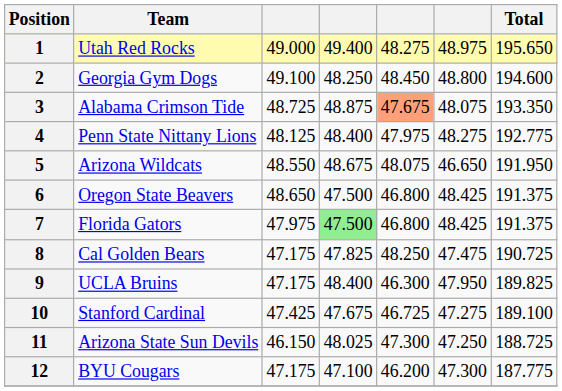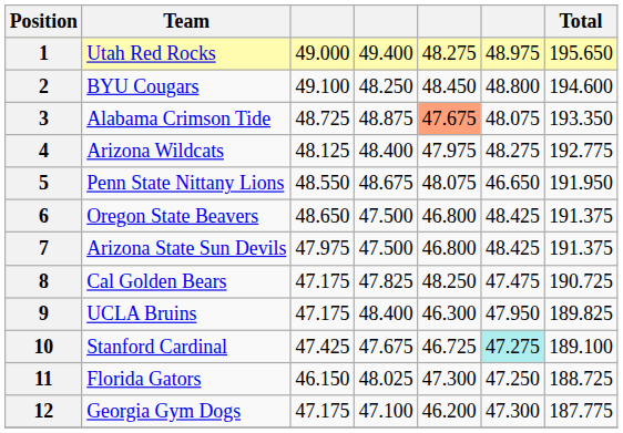2 | Team: Georgia Gym Dogs -> BYU Cougars
4 | Team: Penn State Nittany Lions -> Arizona Wildcats
5 | Team: Arizona Wildcats -> Penn State Nittany Lions
7 | Team: Florida Gators -> Arizona State Sun Devils
7 | column 4: lightgreen background -> no background
10 | column 6: no background -> paleturquoise background
11 | Team: Arizona State Sun Devils -> Florida Gators
12 | Team: BYU Cougars -> Georgia Gym Dogs
